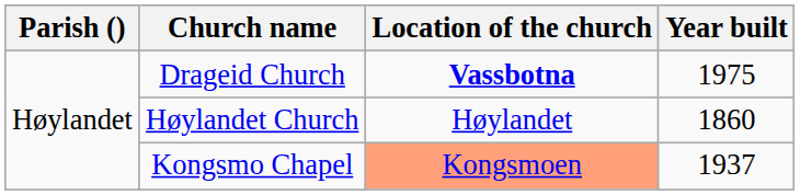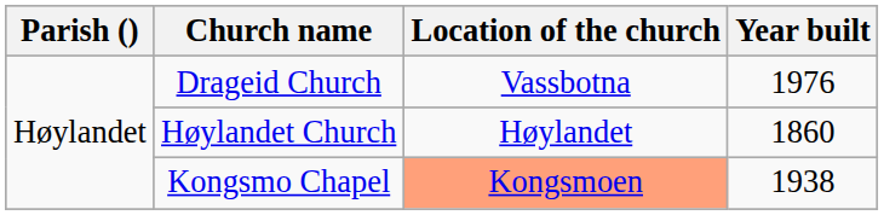Drageid Church | Location of the church: bold -> normal
Drageid Church | Year built: 1975 -> 1976
Kongsmo Chapel | Year built: 1937 -> 1938
